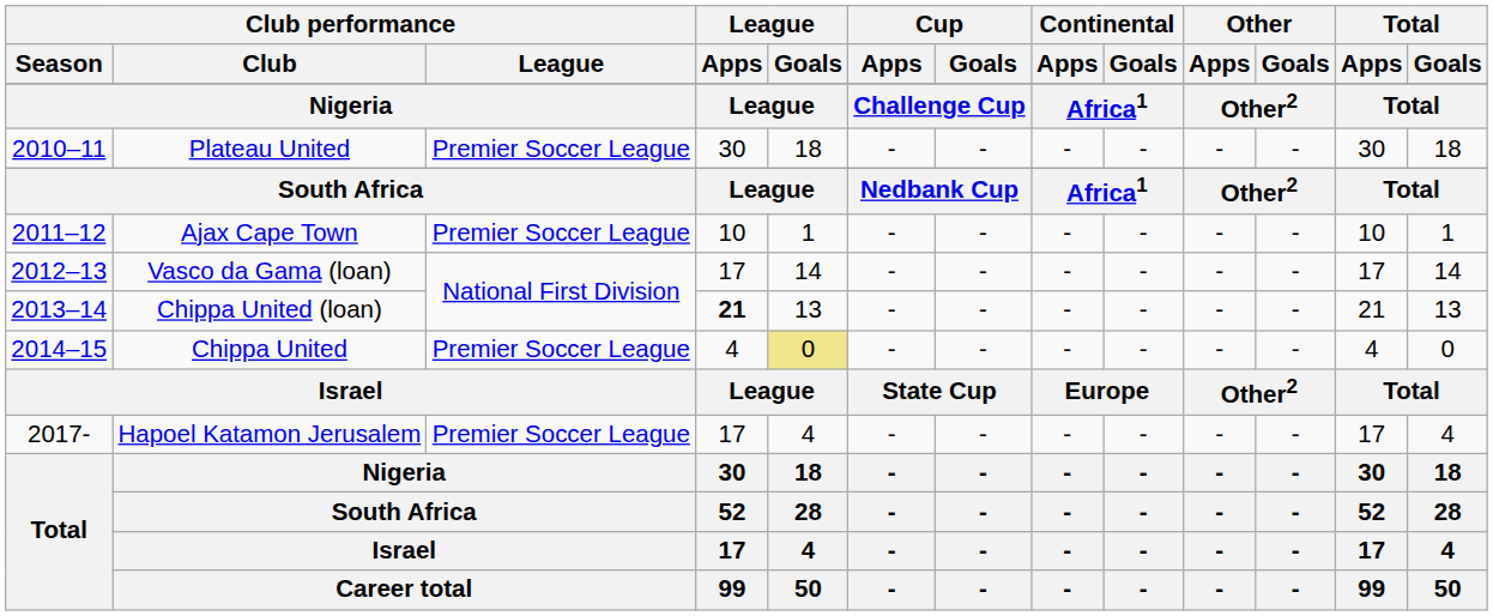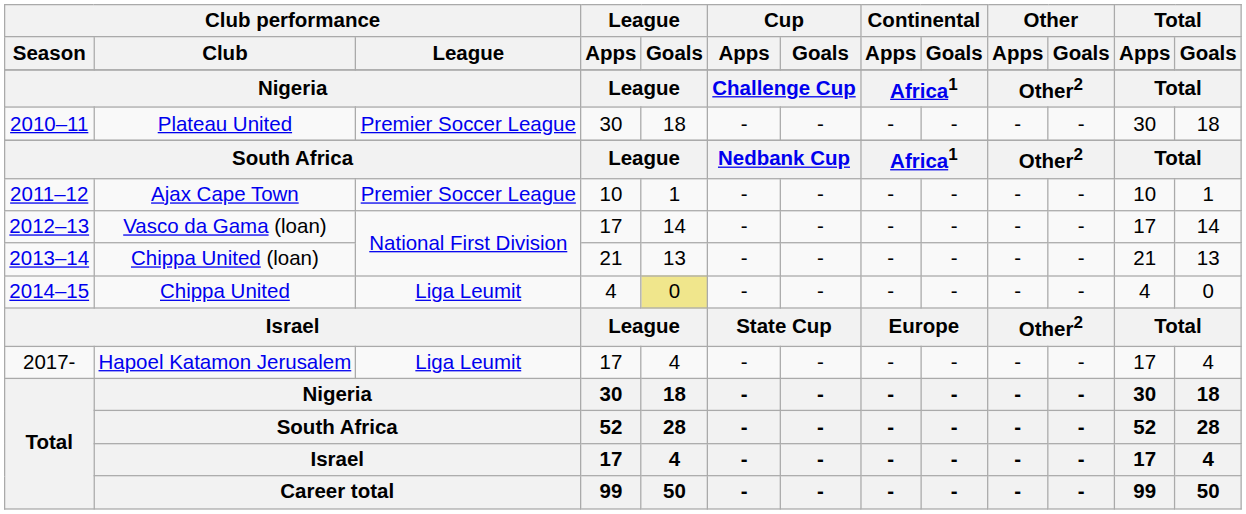Chippa United (loan) | League / Apps: bold -> normal
Chippa United | Club performance / League: Premier Soccer League -> Liga Leumit
Hapoel Katamon Jerusalem | Club performance / League: Premier Soccer League -> Liga Leumit
